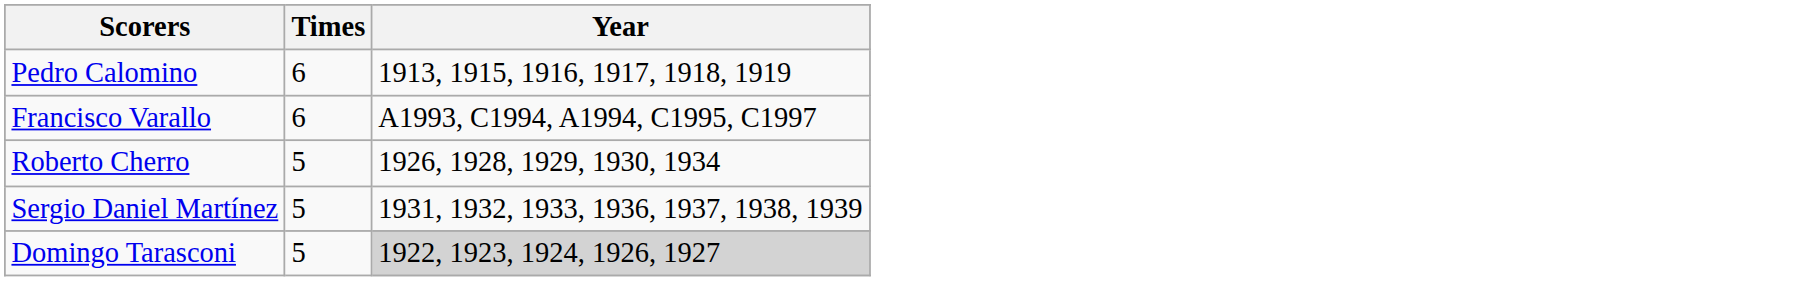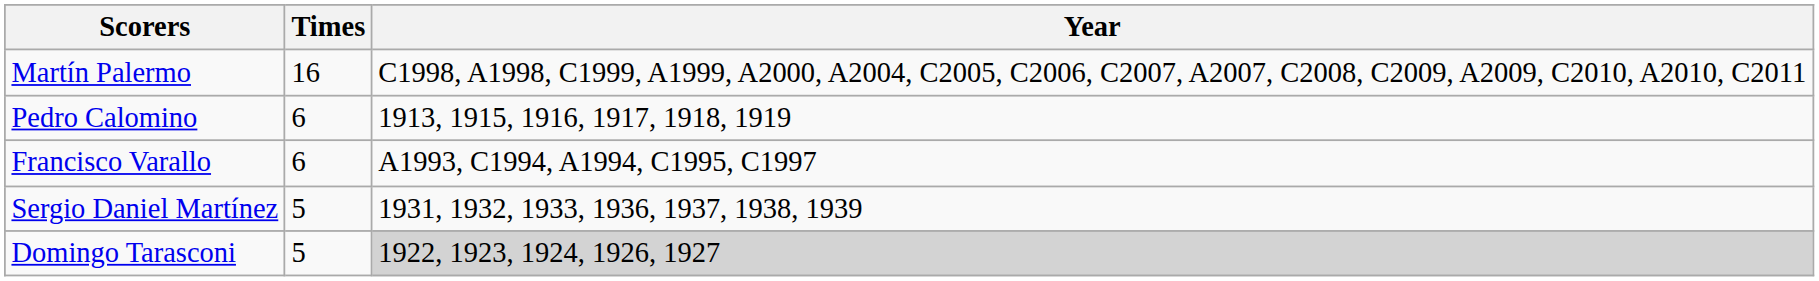+ row: Martín Palermo | 16 | C1998, A1998, C1999, A1999, A2000, A2004, C2005, C2006, C2007, A2007, C2008, C2009, A2009, C2010, A2010, C2011
- row: Roberto Cherro | 5 | 1926, 1928, 1929, 1930, 1934
